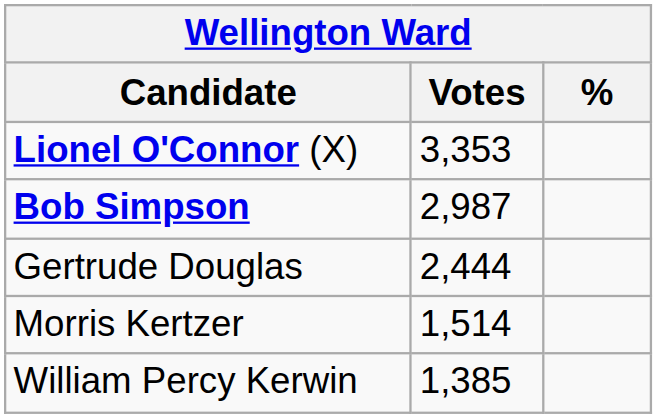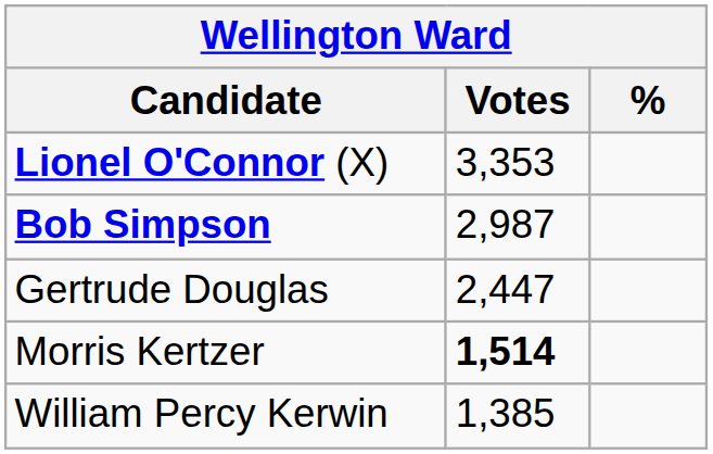Gertrude Douglas | Votes: 2,444 -> 2,447
Morris Kertzer | Votes: normal -> bold
